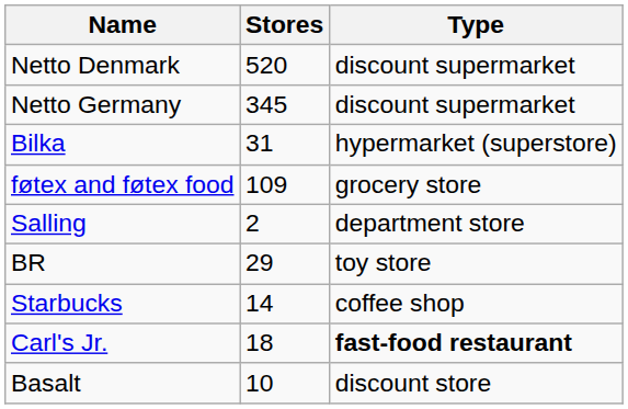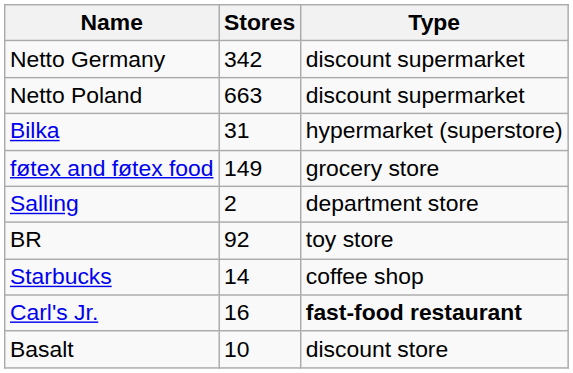- row: Netto Denmark | 520 | discount supermarket
Netto Germany | Stores: 345 -> 342
+ row: Netto Poland | 663 | discount supermarket
føtex and føtex food | Stores: 109 -> 149
BR | Stores: 29 -> 92
Carl's Jr. | Stores: 18 -> 16
